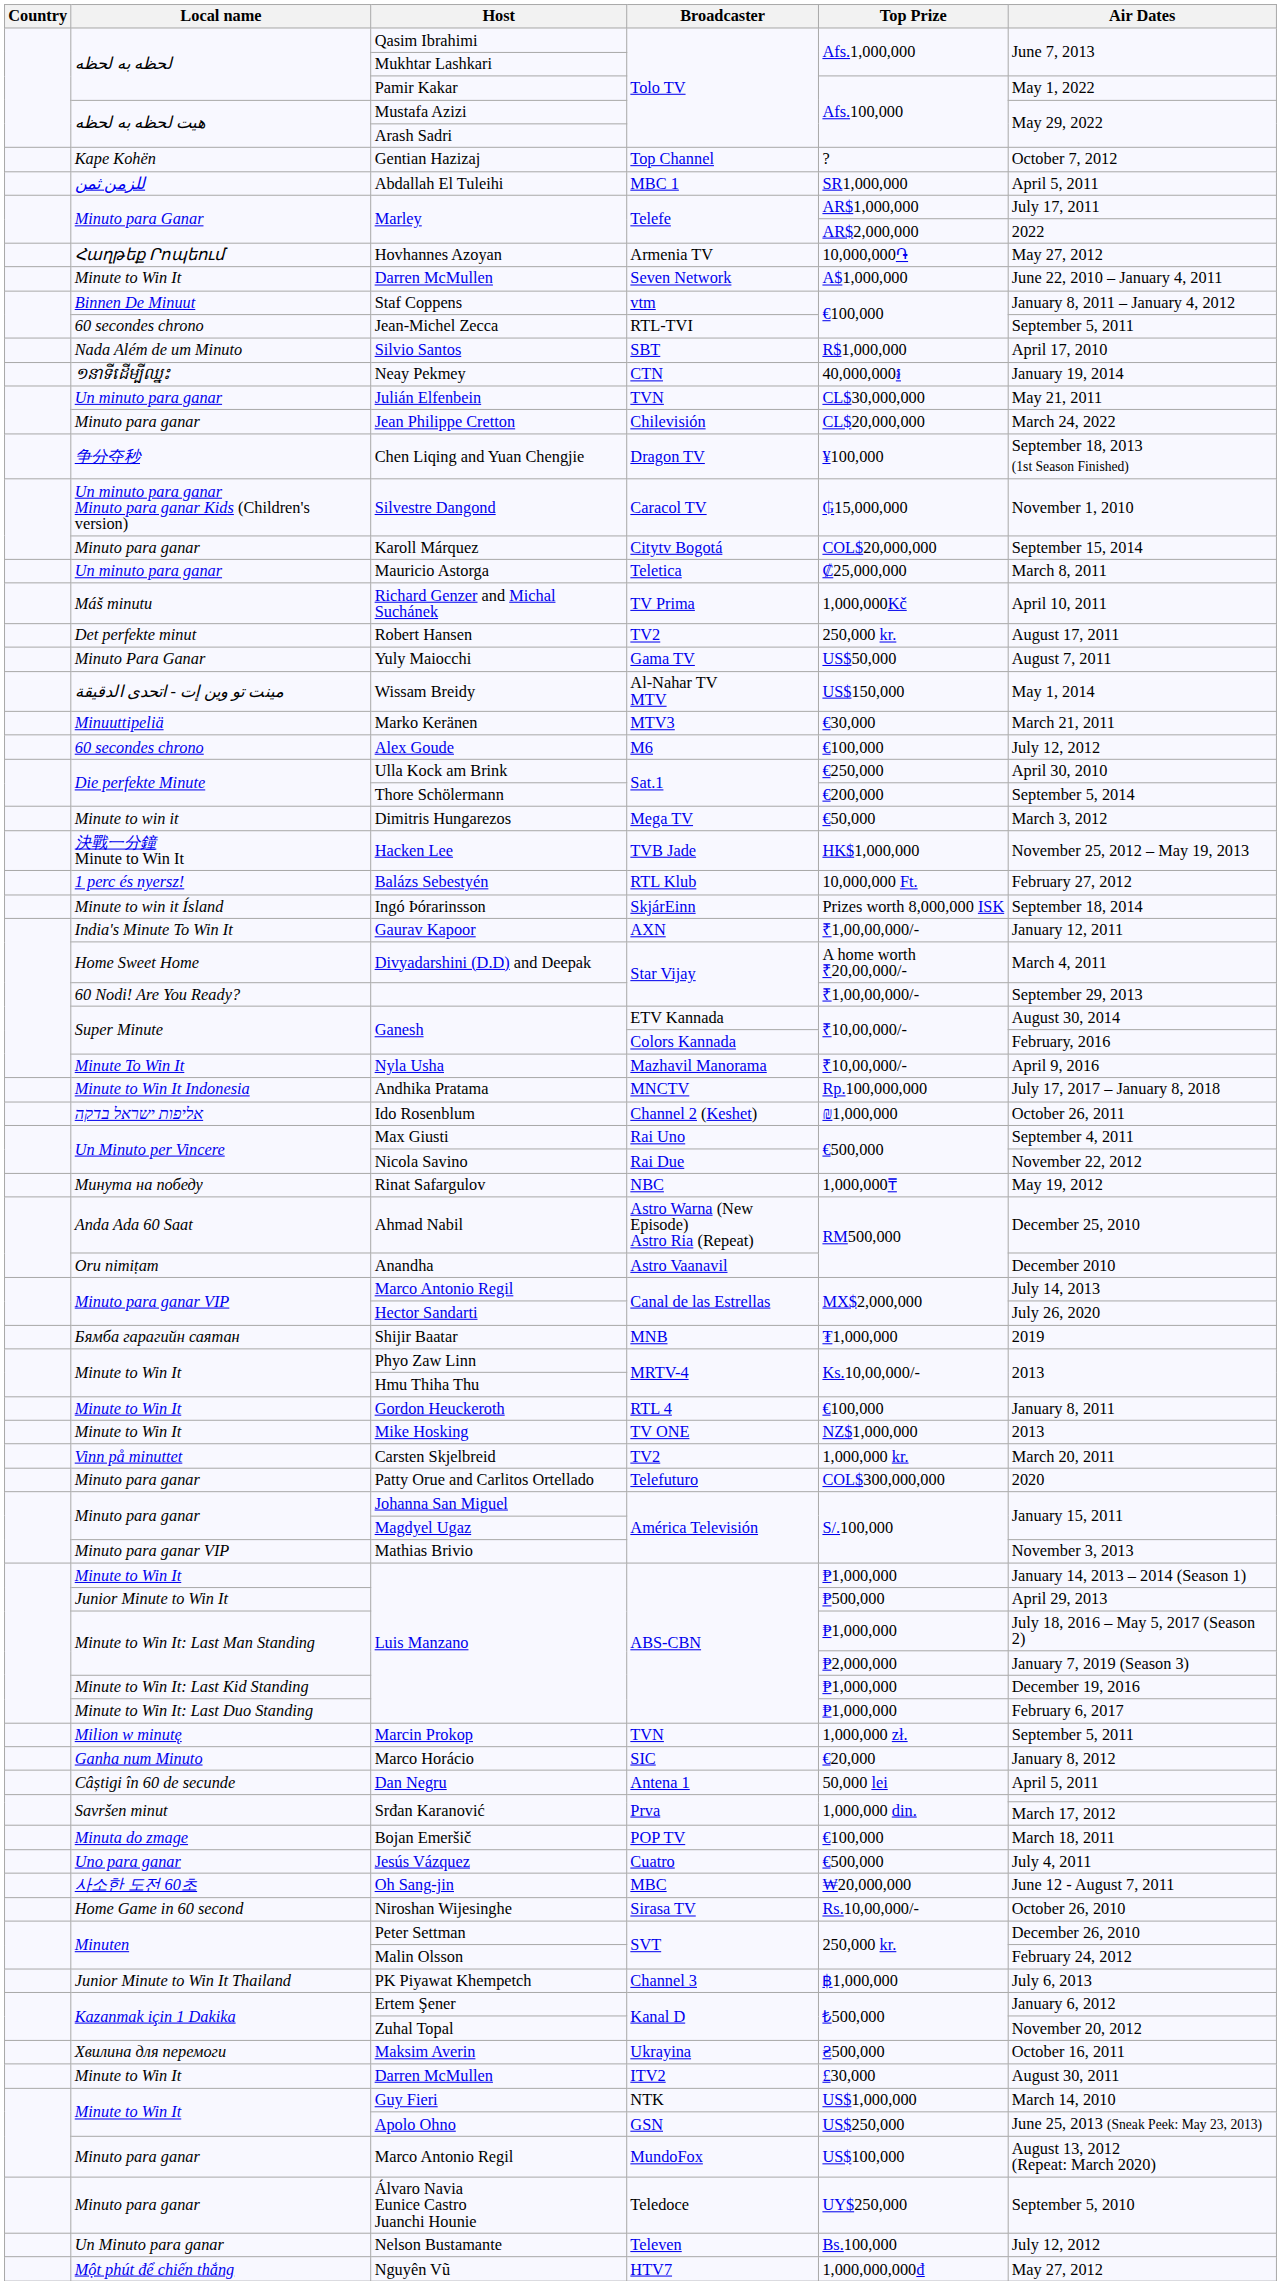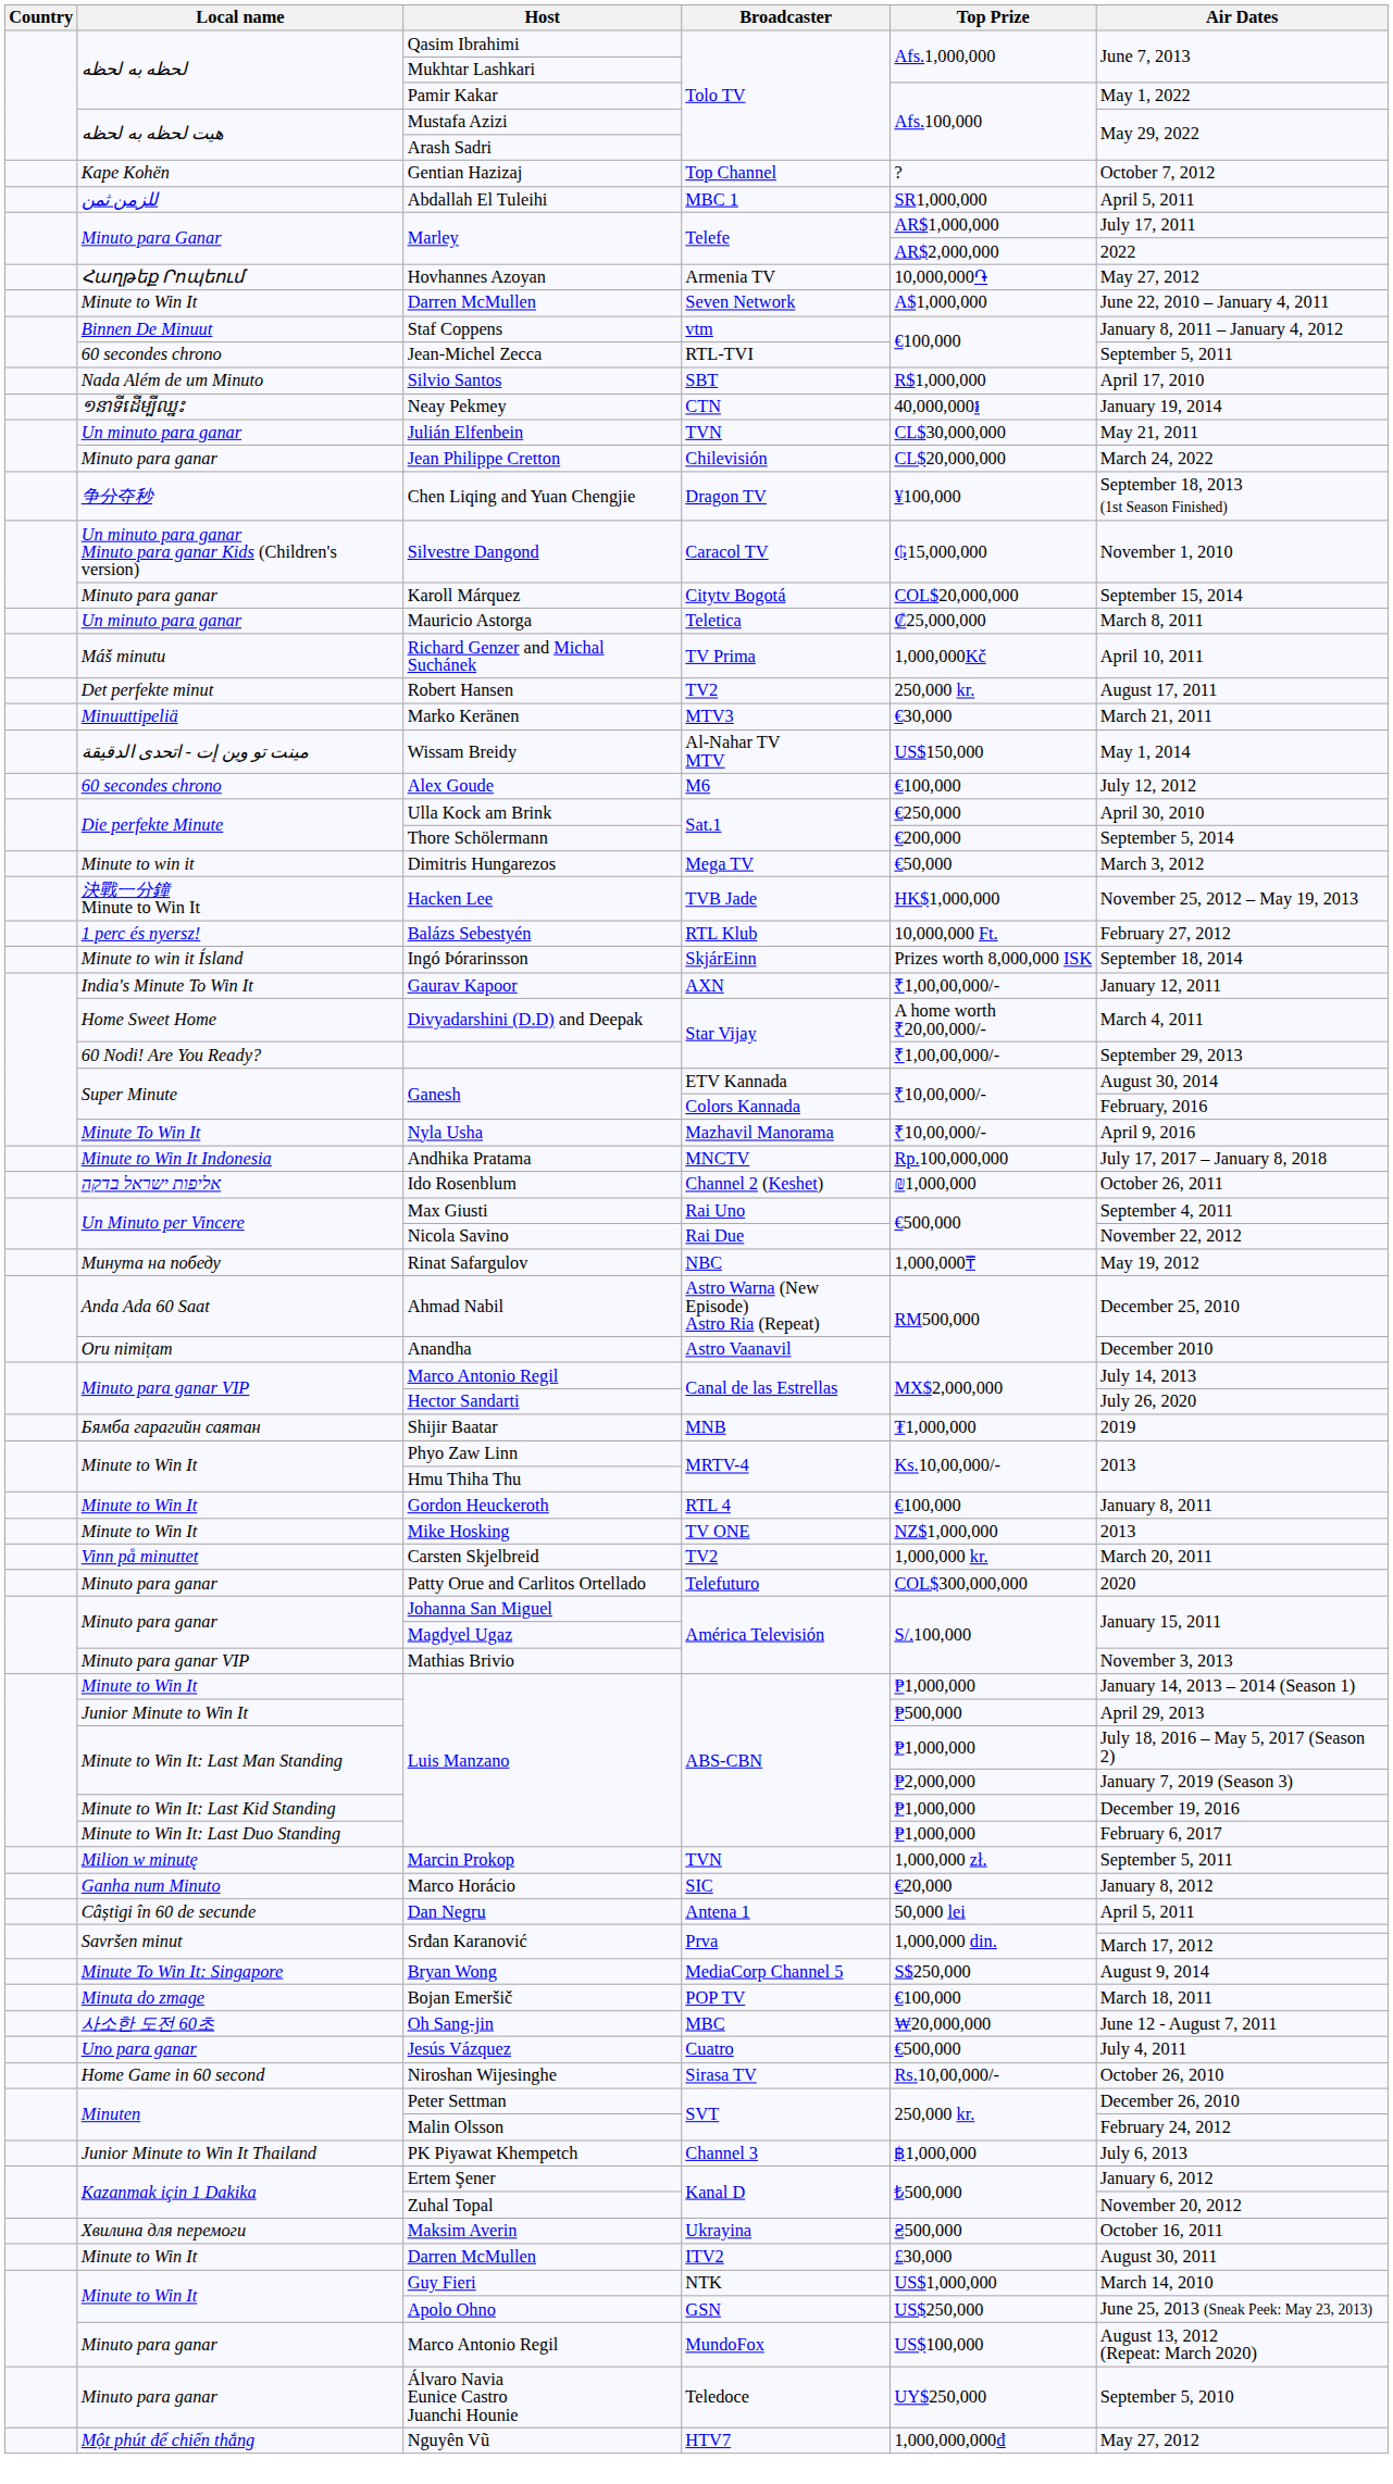- row: Minuto Para Ganar | Yuly Maiocchi | Gama TV | US$50,000 | August 7, 2011
rows swapped: Wissam Breidy <-> Marko Keränen
+ row: Minute To Win It: Singapore | Bryan Wong | MediaCorp Channel 5 | S$250,000 | August 9, 2014
rows swapped: Oh Sang-jin <-> Jesús Vázquez
- row: Un Minuto para ganar | Nelson Bustamante | Televen | Bs.100,000 | July 12, 2012
